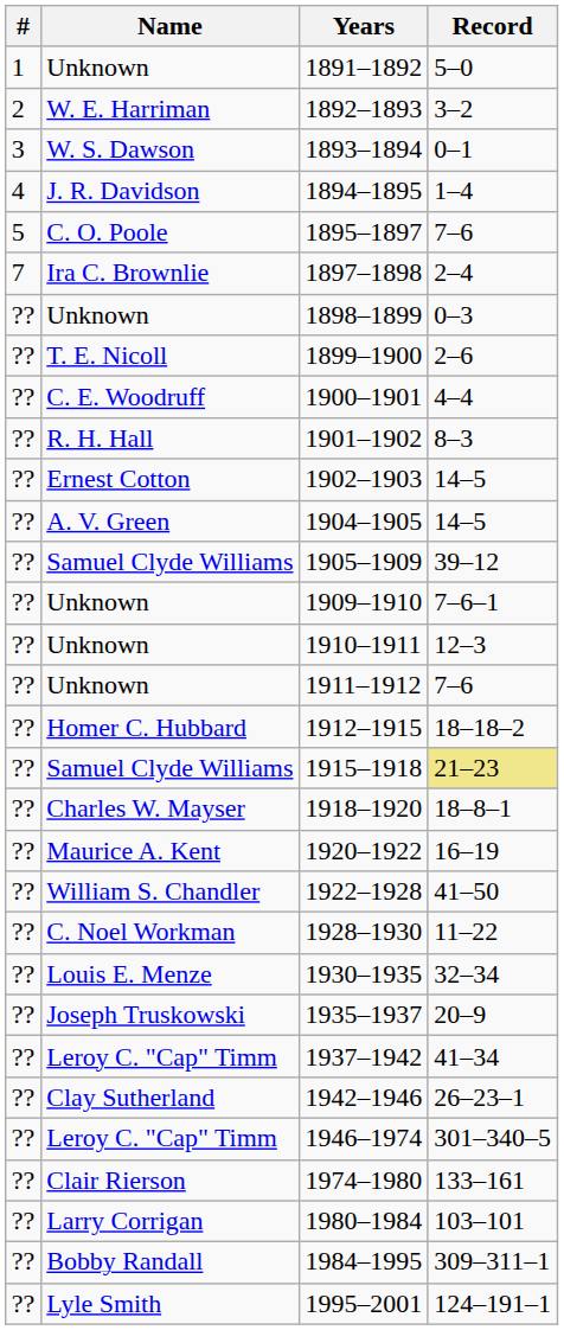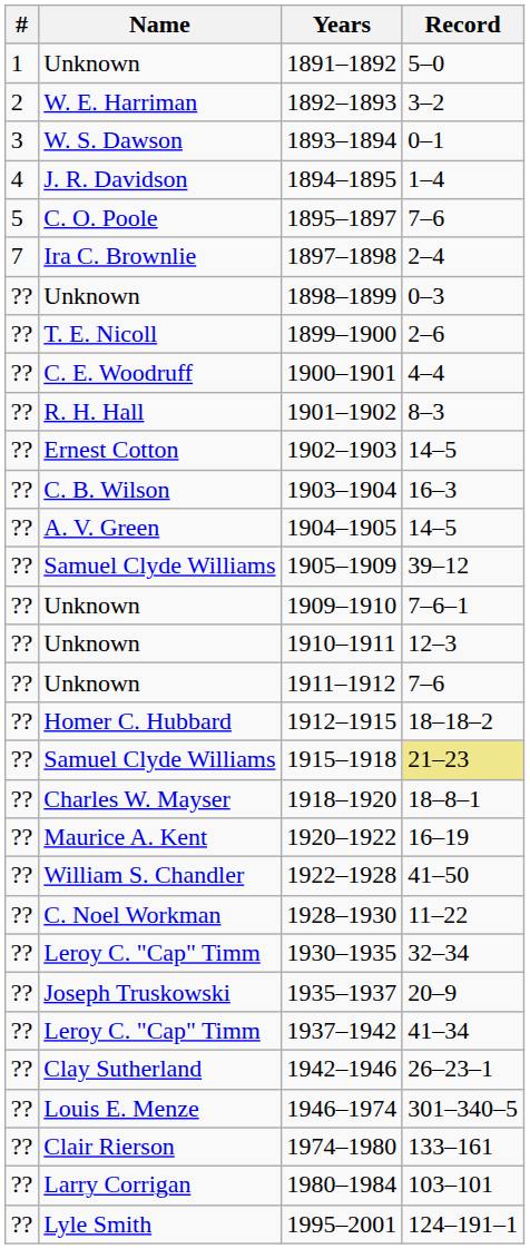+ row: ?? | C. B. Wilson | 1903–1904 | 16–3
1930–1935 | Name: Louis E. Menze -> Leroy C. "Cap" Timm
1946–1974 | Name: Leroy C. "Cap" Timm -> Louis E. Menze
- row: ?? | Bobby Randall | 1984–1995 | 309–311–1
